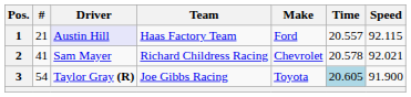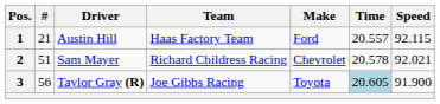1 | Driver: lavender background -> no background
2 | #: 41 -> 51
3 | #: 54 -> 56
